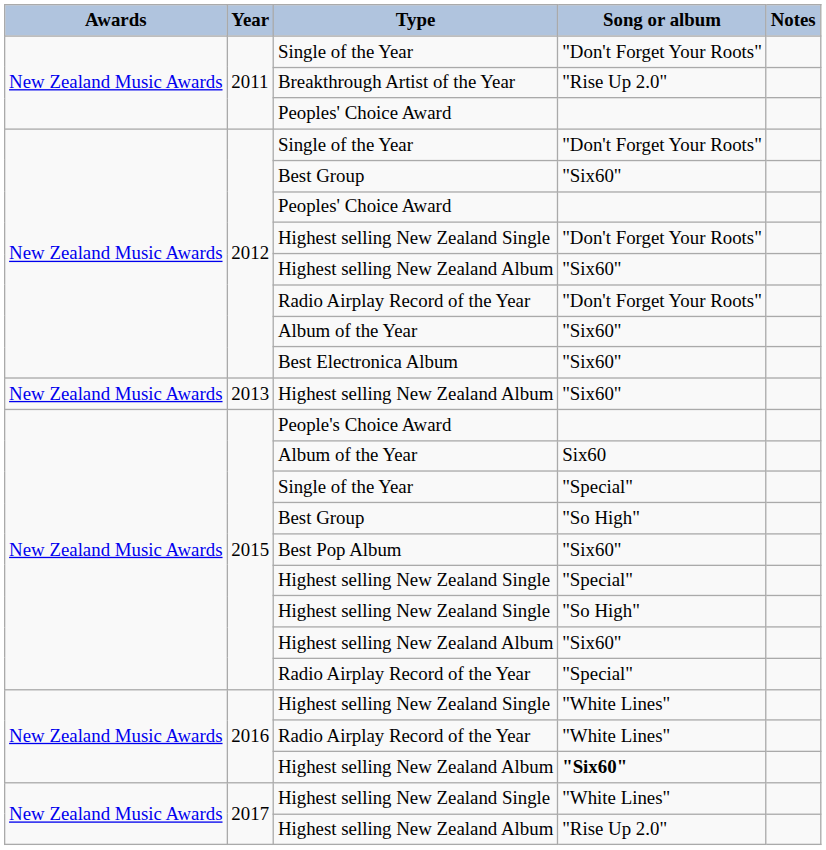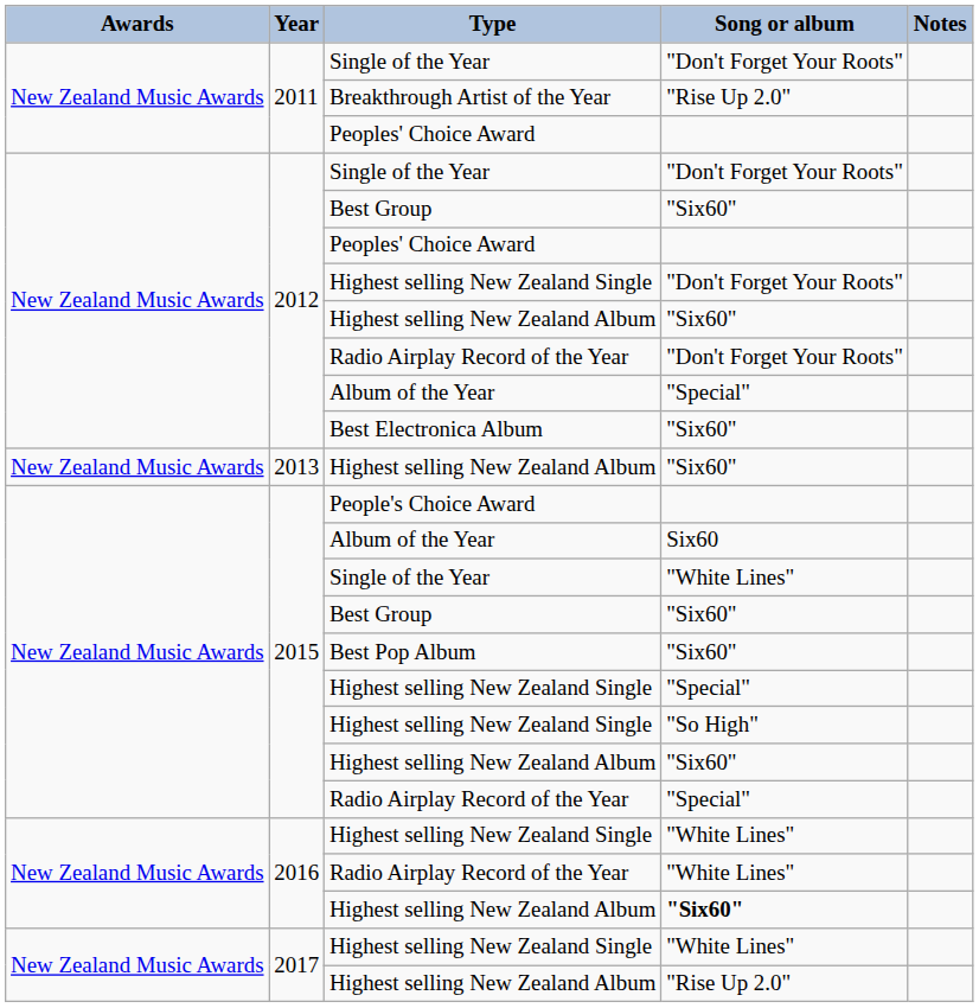2012 / Album of the Year | Song or album: "Six60" -> "Special"
2015 / Single of the Year | Song or album: "Special" -> "White Lines"
2015 / Best Group | Song or album: "So High" -> "Six60"
